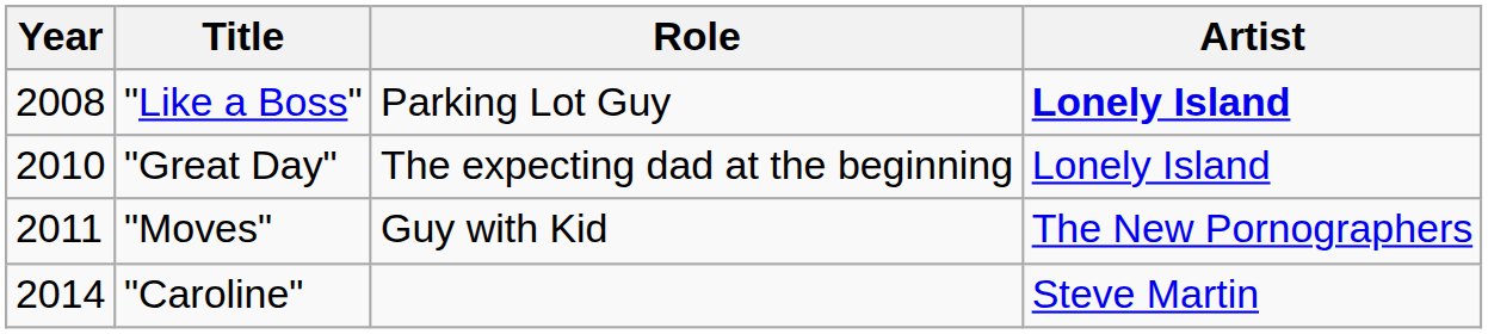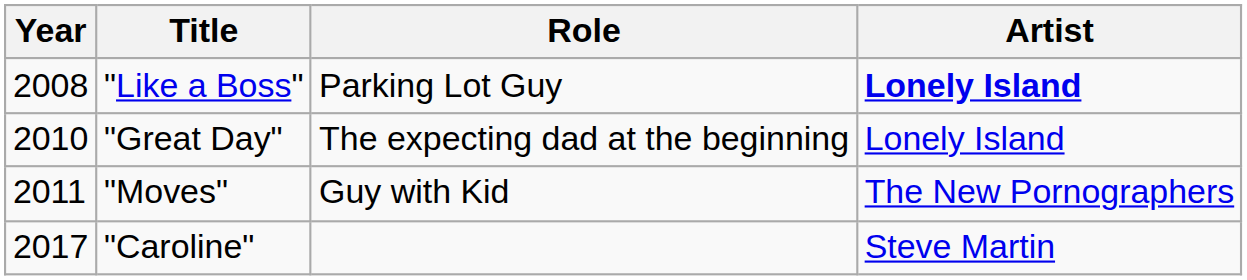"Caroline" | Year: 2014 -> 2017
